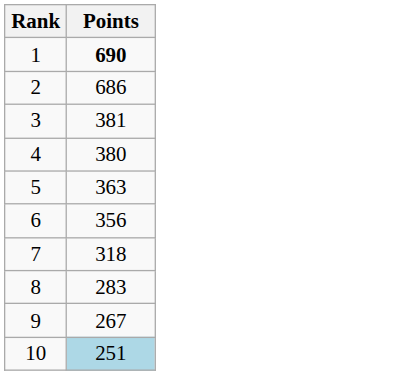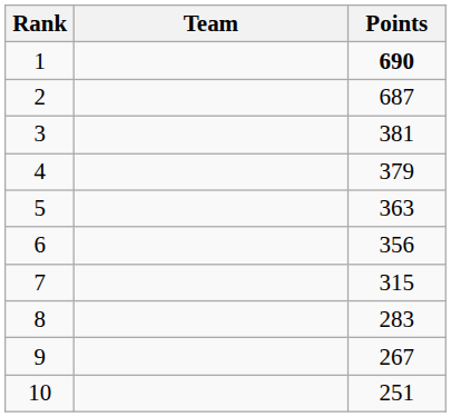+ column: Team
2 | Points: 686 -> 687
4 | Points: 380 -> 379
7 | Points: 318 -> 315
10 | Points: lightblue background -> no background
